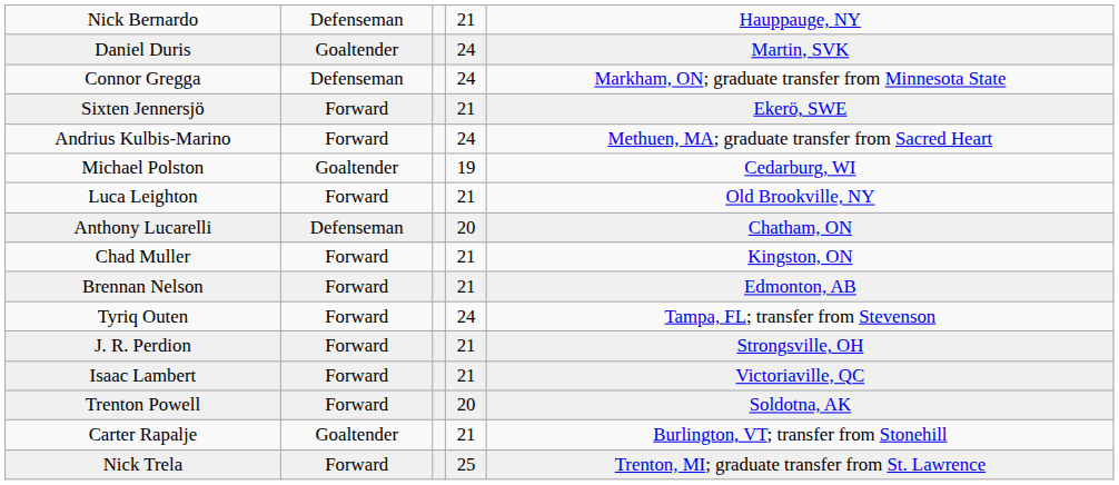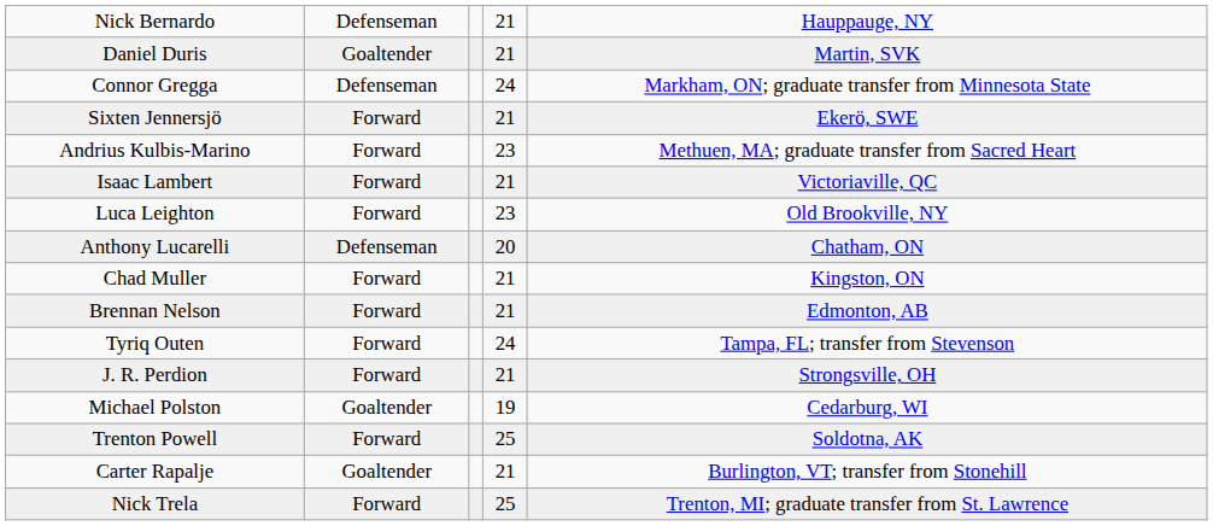Daniel Duris | column 4: 24 -> 21
Andrius Kulbis-Marino | column 4: 24 -> 23
rows swapped: Isaac Lambert <-> Michael Polston
Luca Leighton | column 4: 21 -> 23
Trenton Powell | column 4: 20 -> 25
